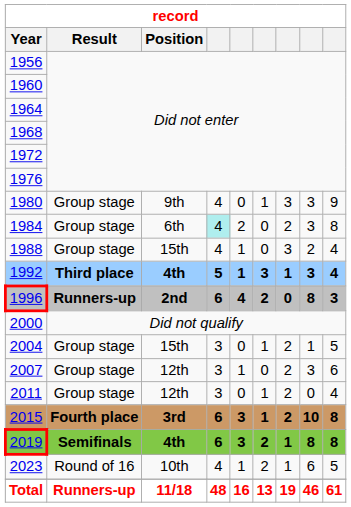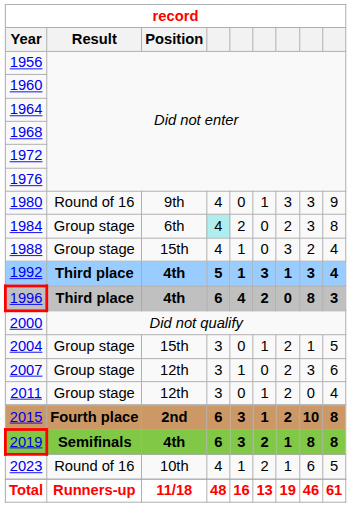1980 | Result: Group stage -> Round of 16
1996 | Result: Runners-up -> Third place
1996 | Position: 2nd -> 4th
2015 | Position: 3rd -> 2nd
